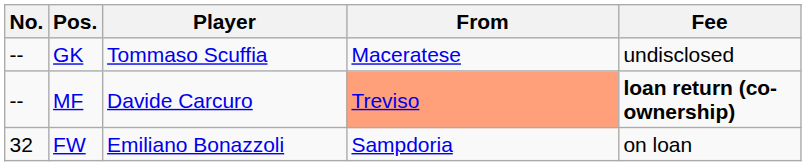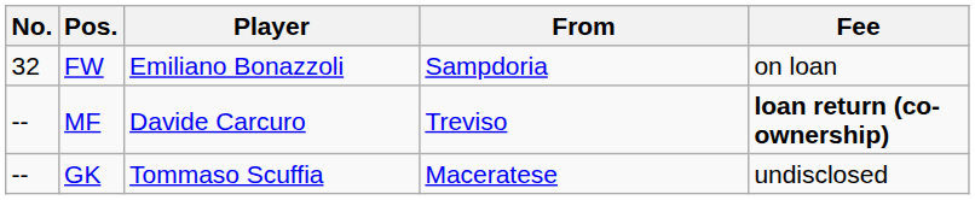rows swapped: FW <-> GK
MF | From: lightsalmon background -> no background
